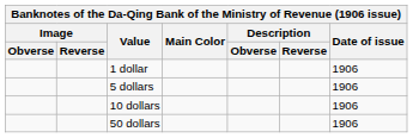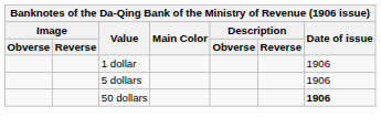- row: 10 dollars | 1906
50 dollars | Date of issue: normal -> bold
